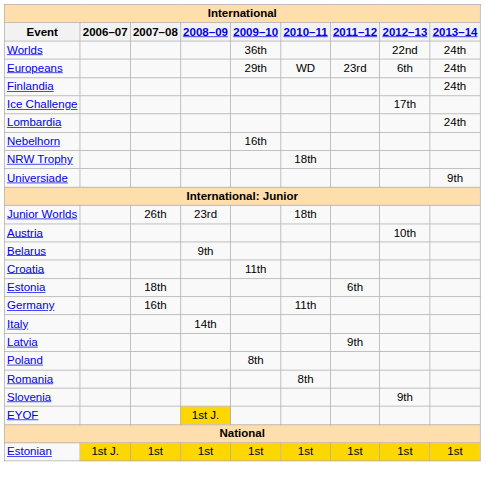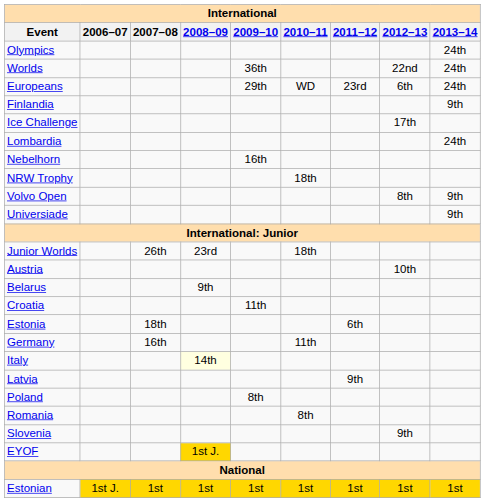+ row: Olympics | 24th
Finlandia | 2013–14: 24th -> 9th
+ row: Volvo Open | 8th | 9th
Italy | 2008–09: no background -> lightyellow background
